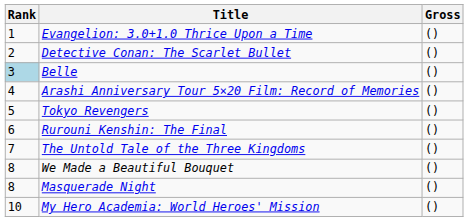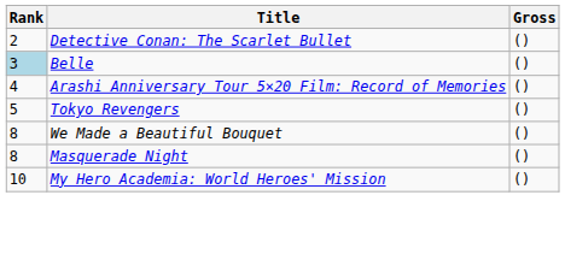- row: 1 | Evangelion: 3.0+1.0 Thrice Upon a Time | ()
- row: 6 | Rurouni Kenshin: The Final | ()
- row: 7 | The Untold Tale of the Three Kingdoms | ()
